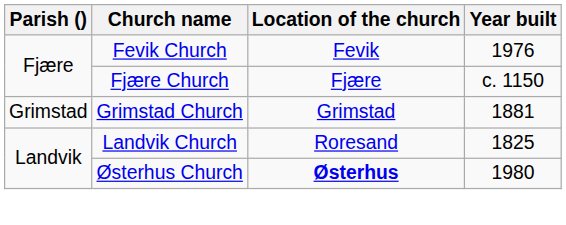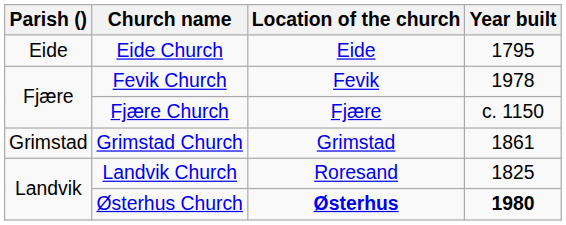+ row: Eide | Eide Church | Eide | 1795
Fevik Church | Year built: 1976 -> 1978
Grimstad Church | Year built: 1881 -> 1861
Østerhus Church | Year built: normal -> bold
